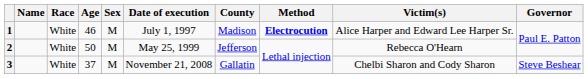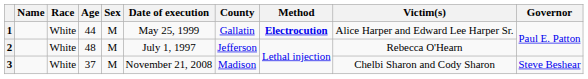1 | Age: 46 -> 44
1 | Date of execution: July 1, 1997 -> May 25, 1999
1 | County: Madison -> Gallatin
2 | Age: 50 -> 48
2 | Date of execution: May 25, 1999 -> July 1, 1997
3 | County: Gallatin -> Madison
